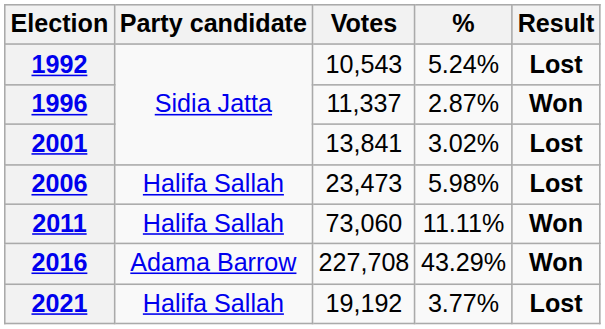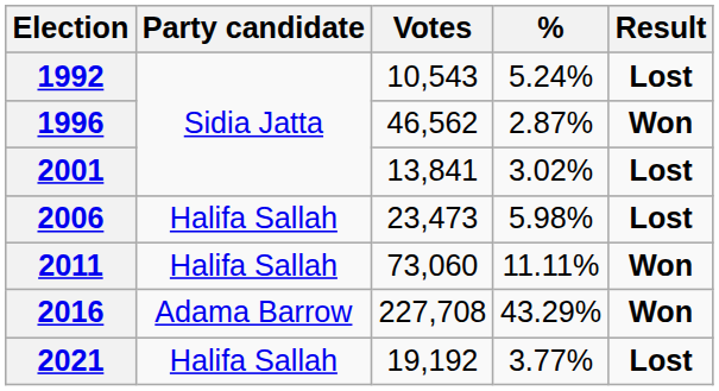1996 | Votes: 11,337 -> 46,562
